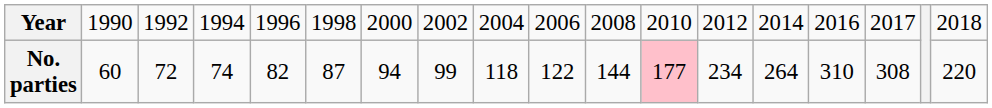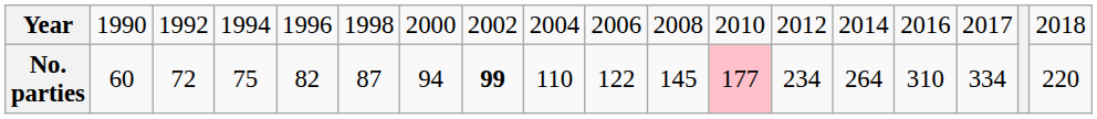No. parties | column 4: 74 -> 75
No. parties | column 8: normal -> bold
No. parties | column 9: 118 -> 110
No. parties | column 11: 144 -> 145
No. parties | column 16: 308 -> 334
